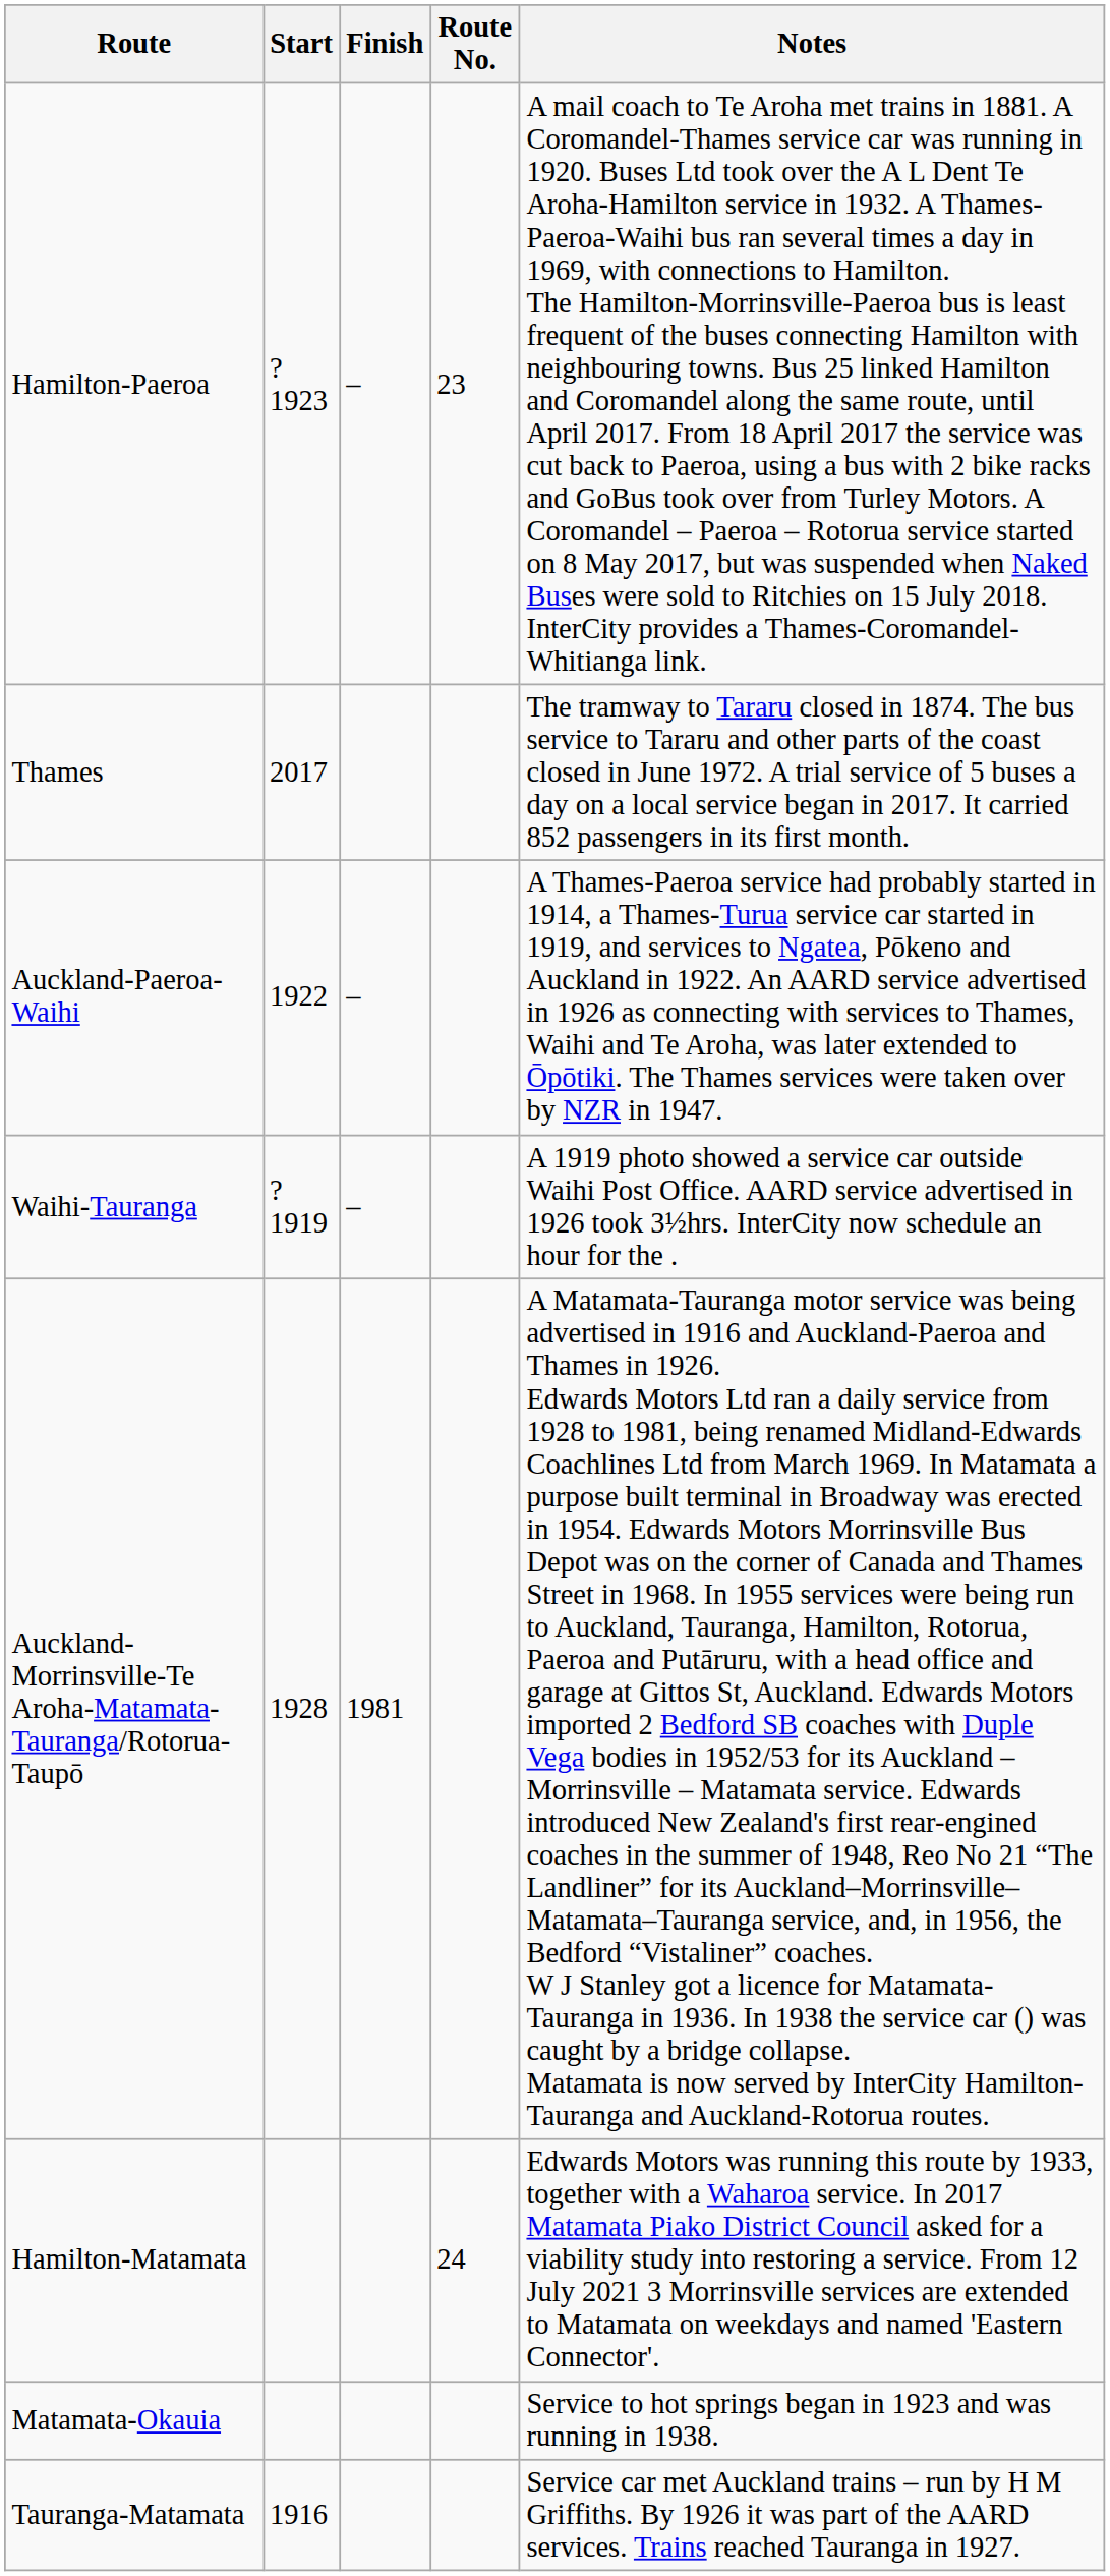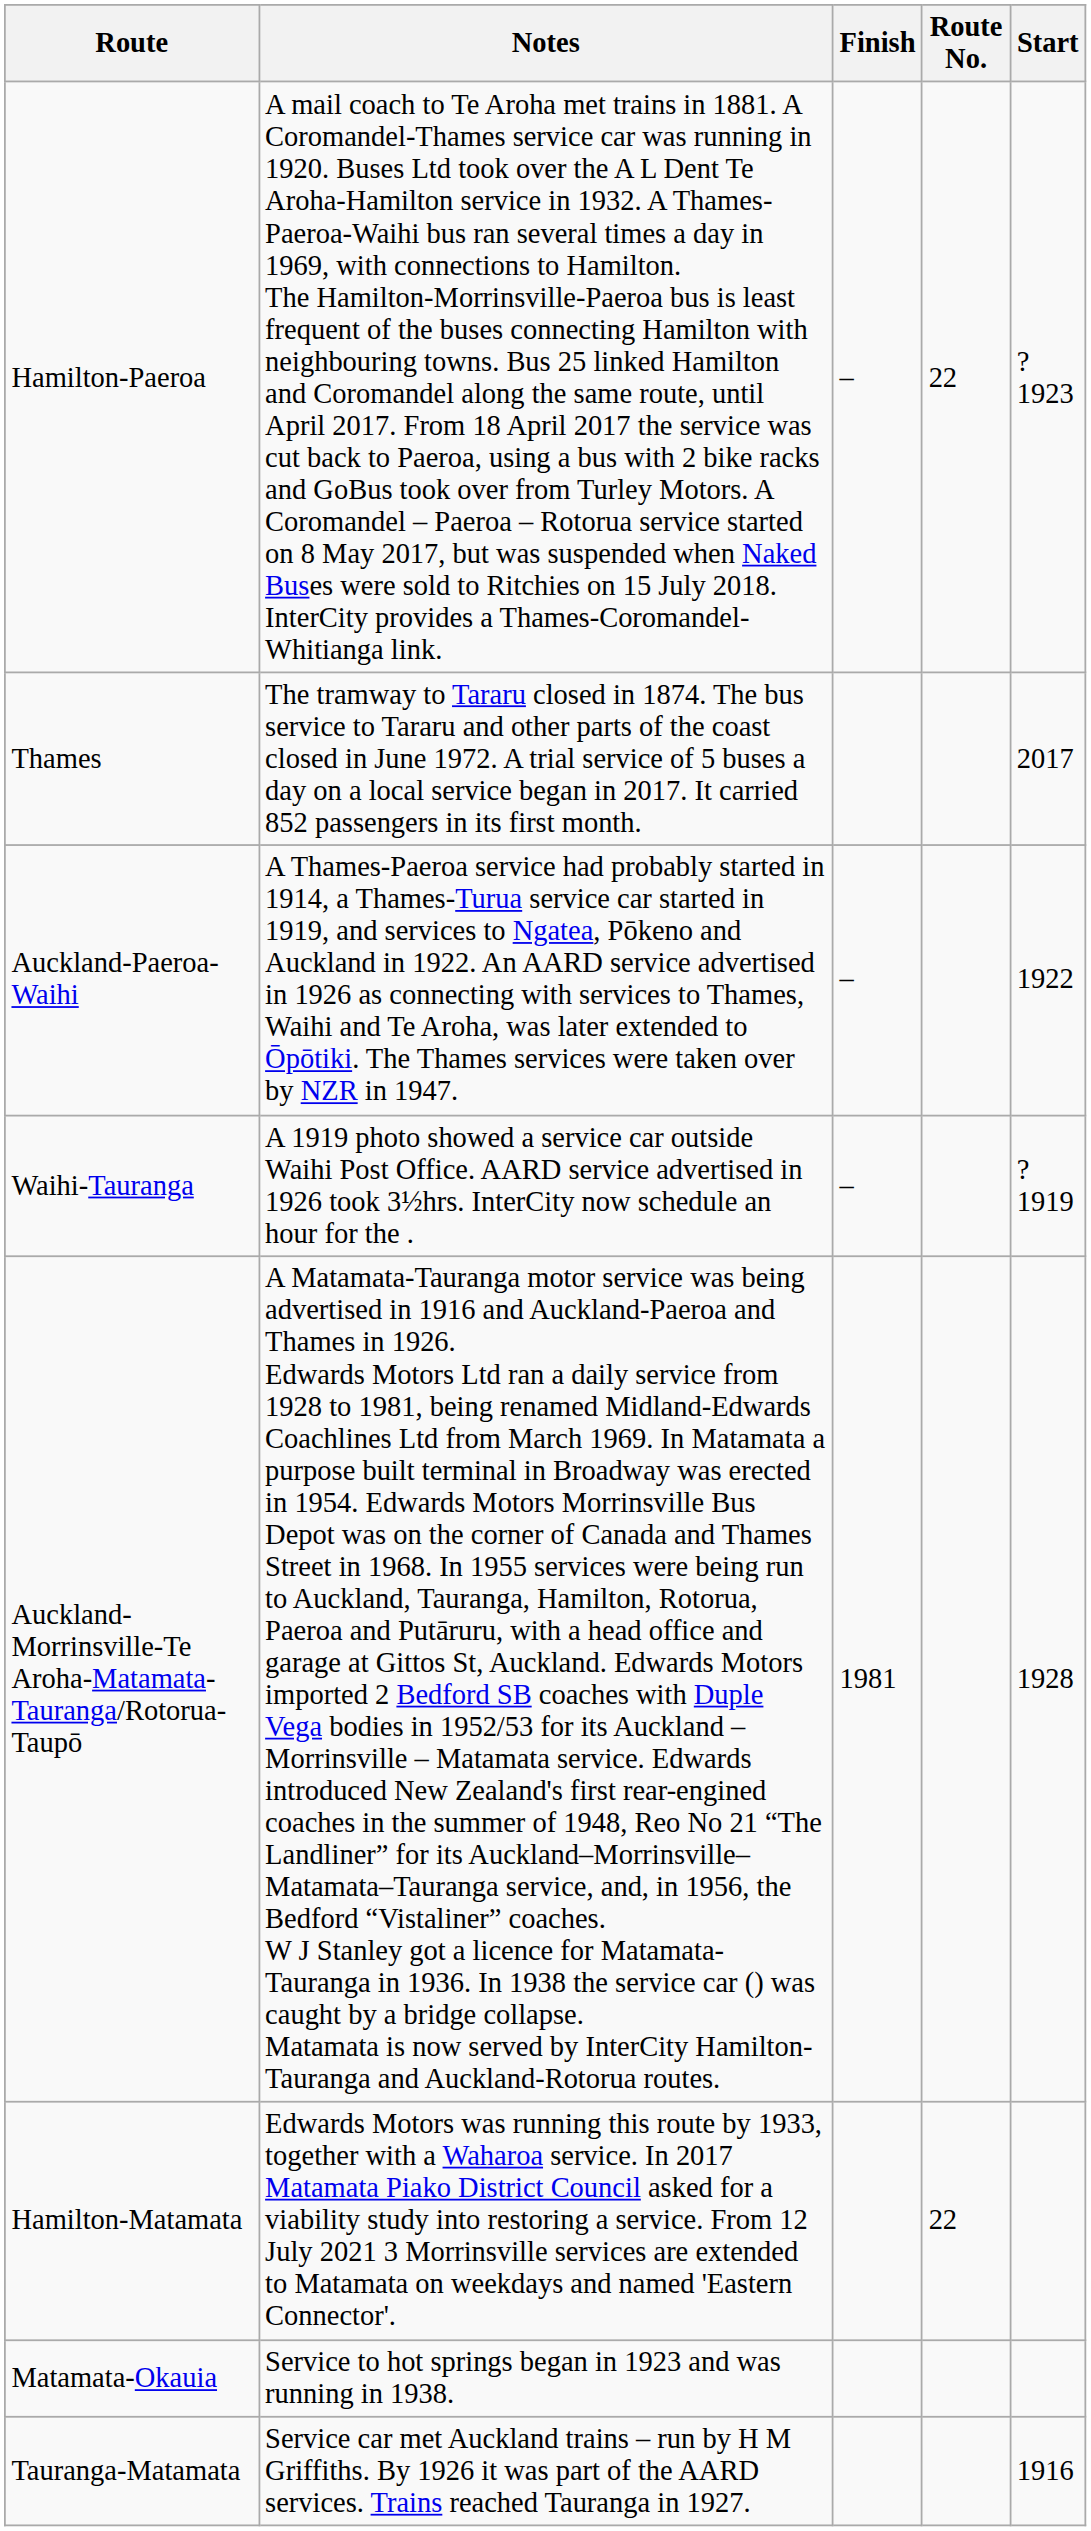columns swapped: Start <-> Notes
Hamilton-Paeroa | Route No.: 23 -> 22
Hamilton-Matamata | Route No.: 24 -> 22
